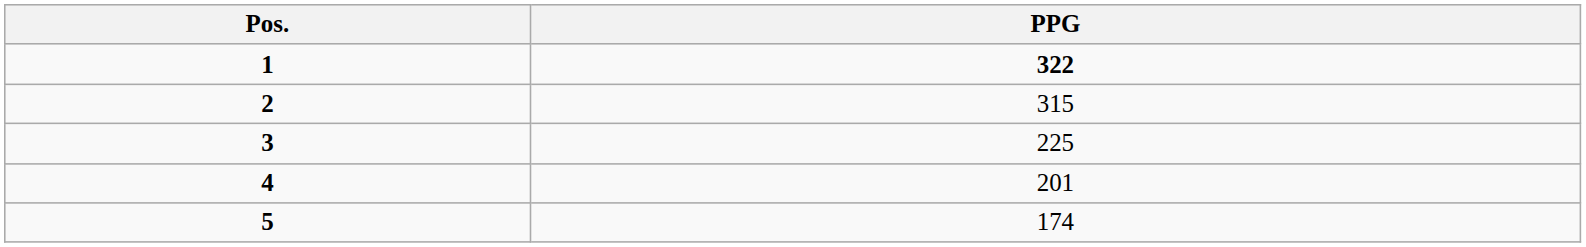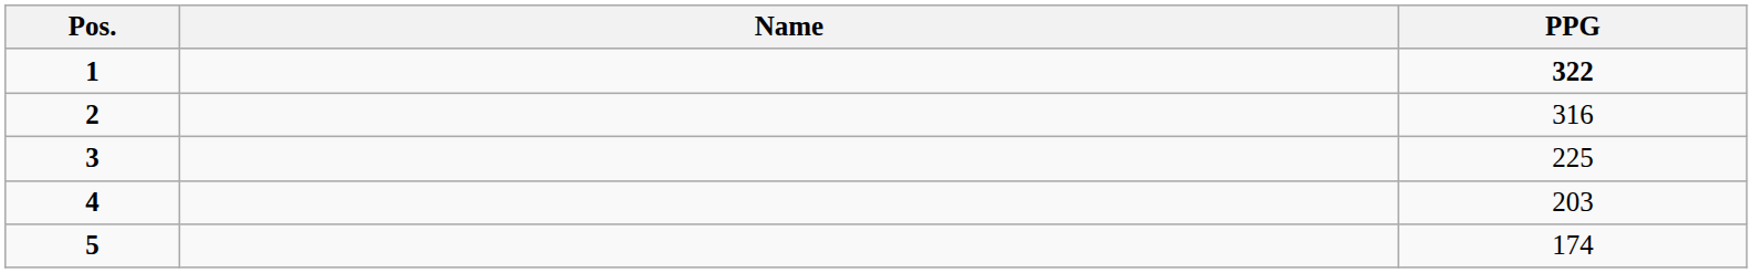+ column: Name
2 | PPG: 315 -> 316
4 | PPG: 201 -> 203
